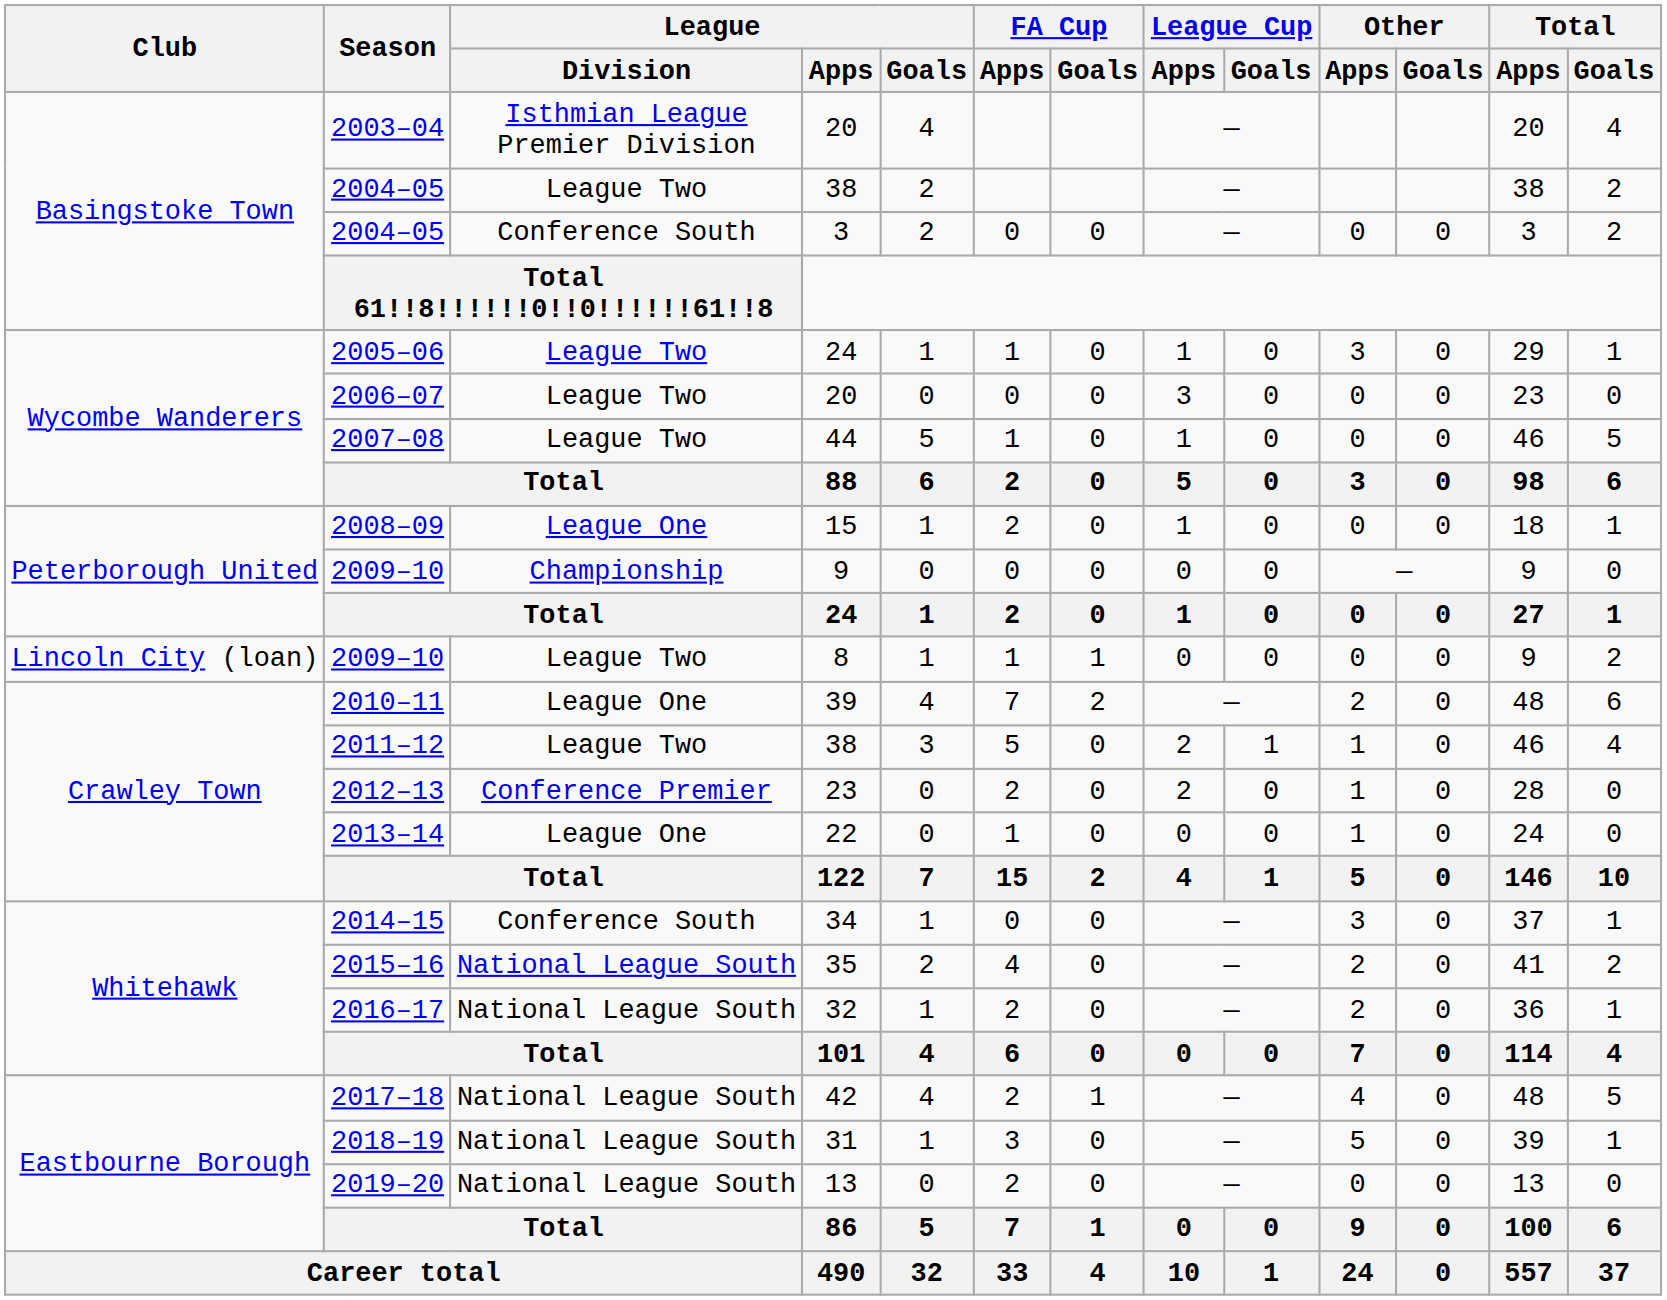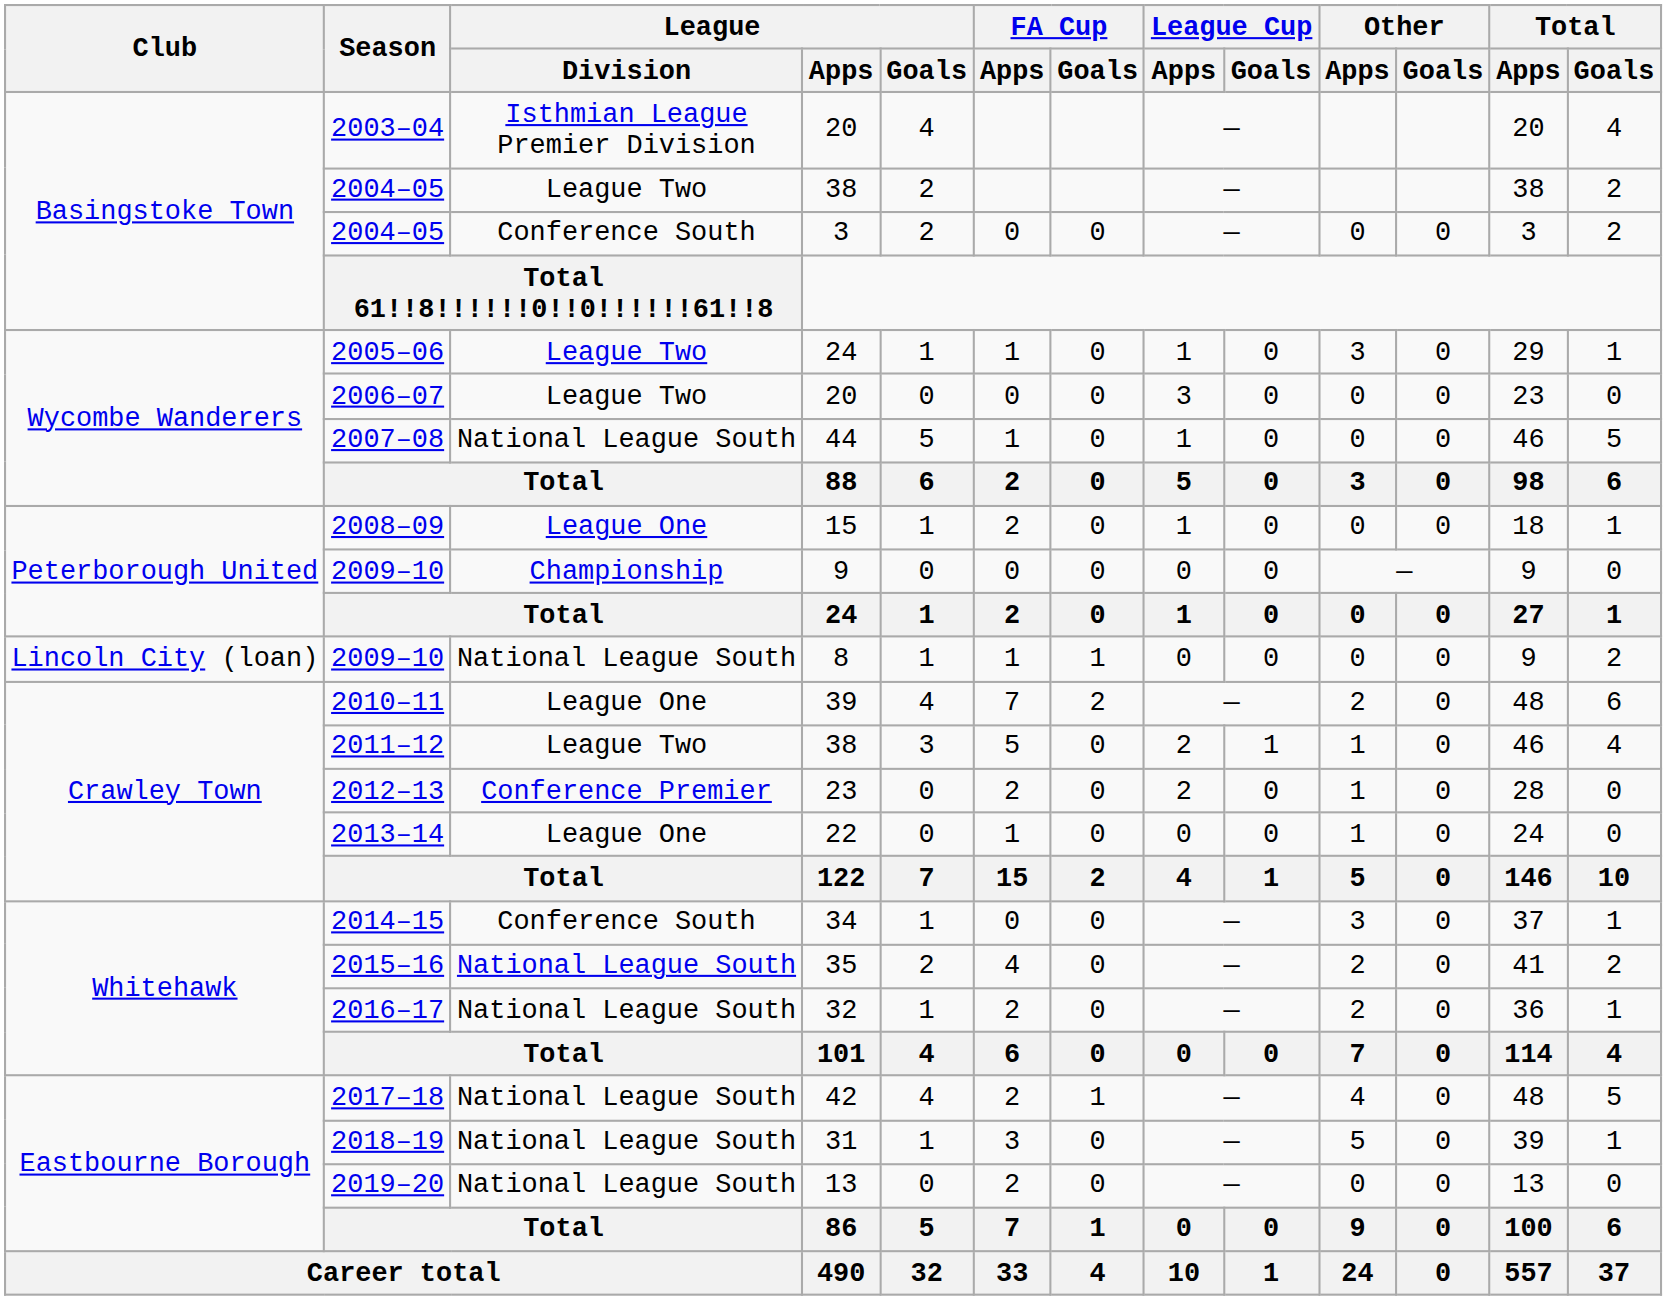2007–08 | League / Division: League Two -> National League South
2009–10 / 8 | League / Division: League Two -> National League South
